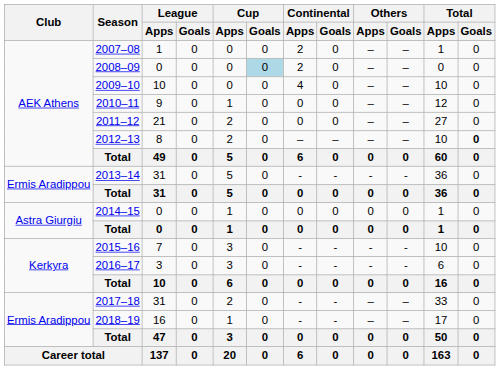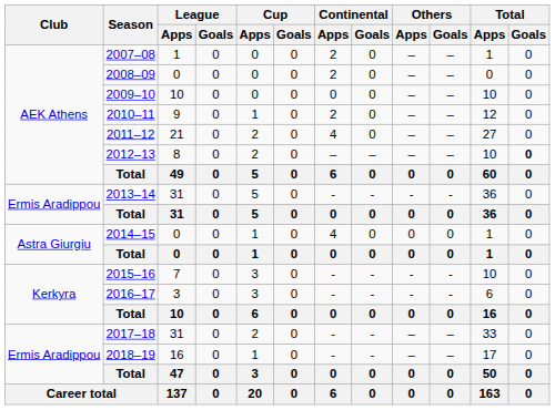2008–09 | Cup / Goals: lightblue background -> no background
2009–10 | Continental / Apps: 4 -> 0
2010–11 | Continental / Apps: 0 -> 2
2011–12 | Continental / Apps: 0 -> 4
2014–15 | Continental / Apps: 0 -> 4
